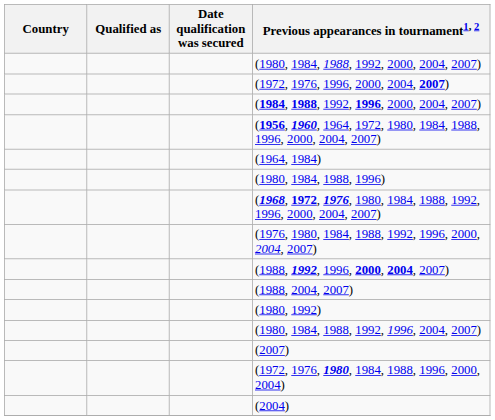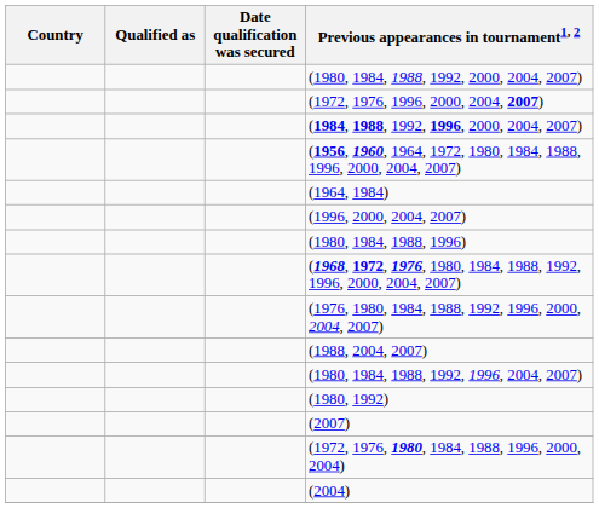+ row: (1996, 2000, 2004, 2007)
- row: (1988, 1992, 1996, 2000, 2004, 2007)
rows swapped: (1980, 1984, 1988, 1992, 1996, 2004, 2007) <-> (1980, 1992)
